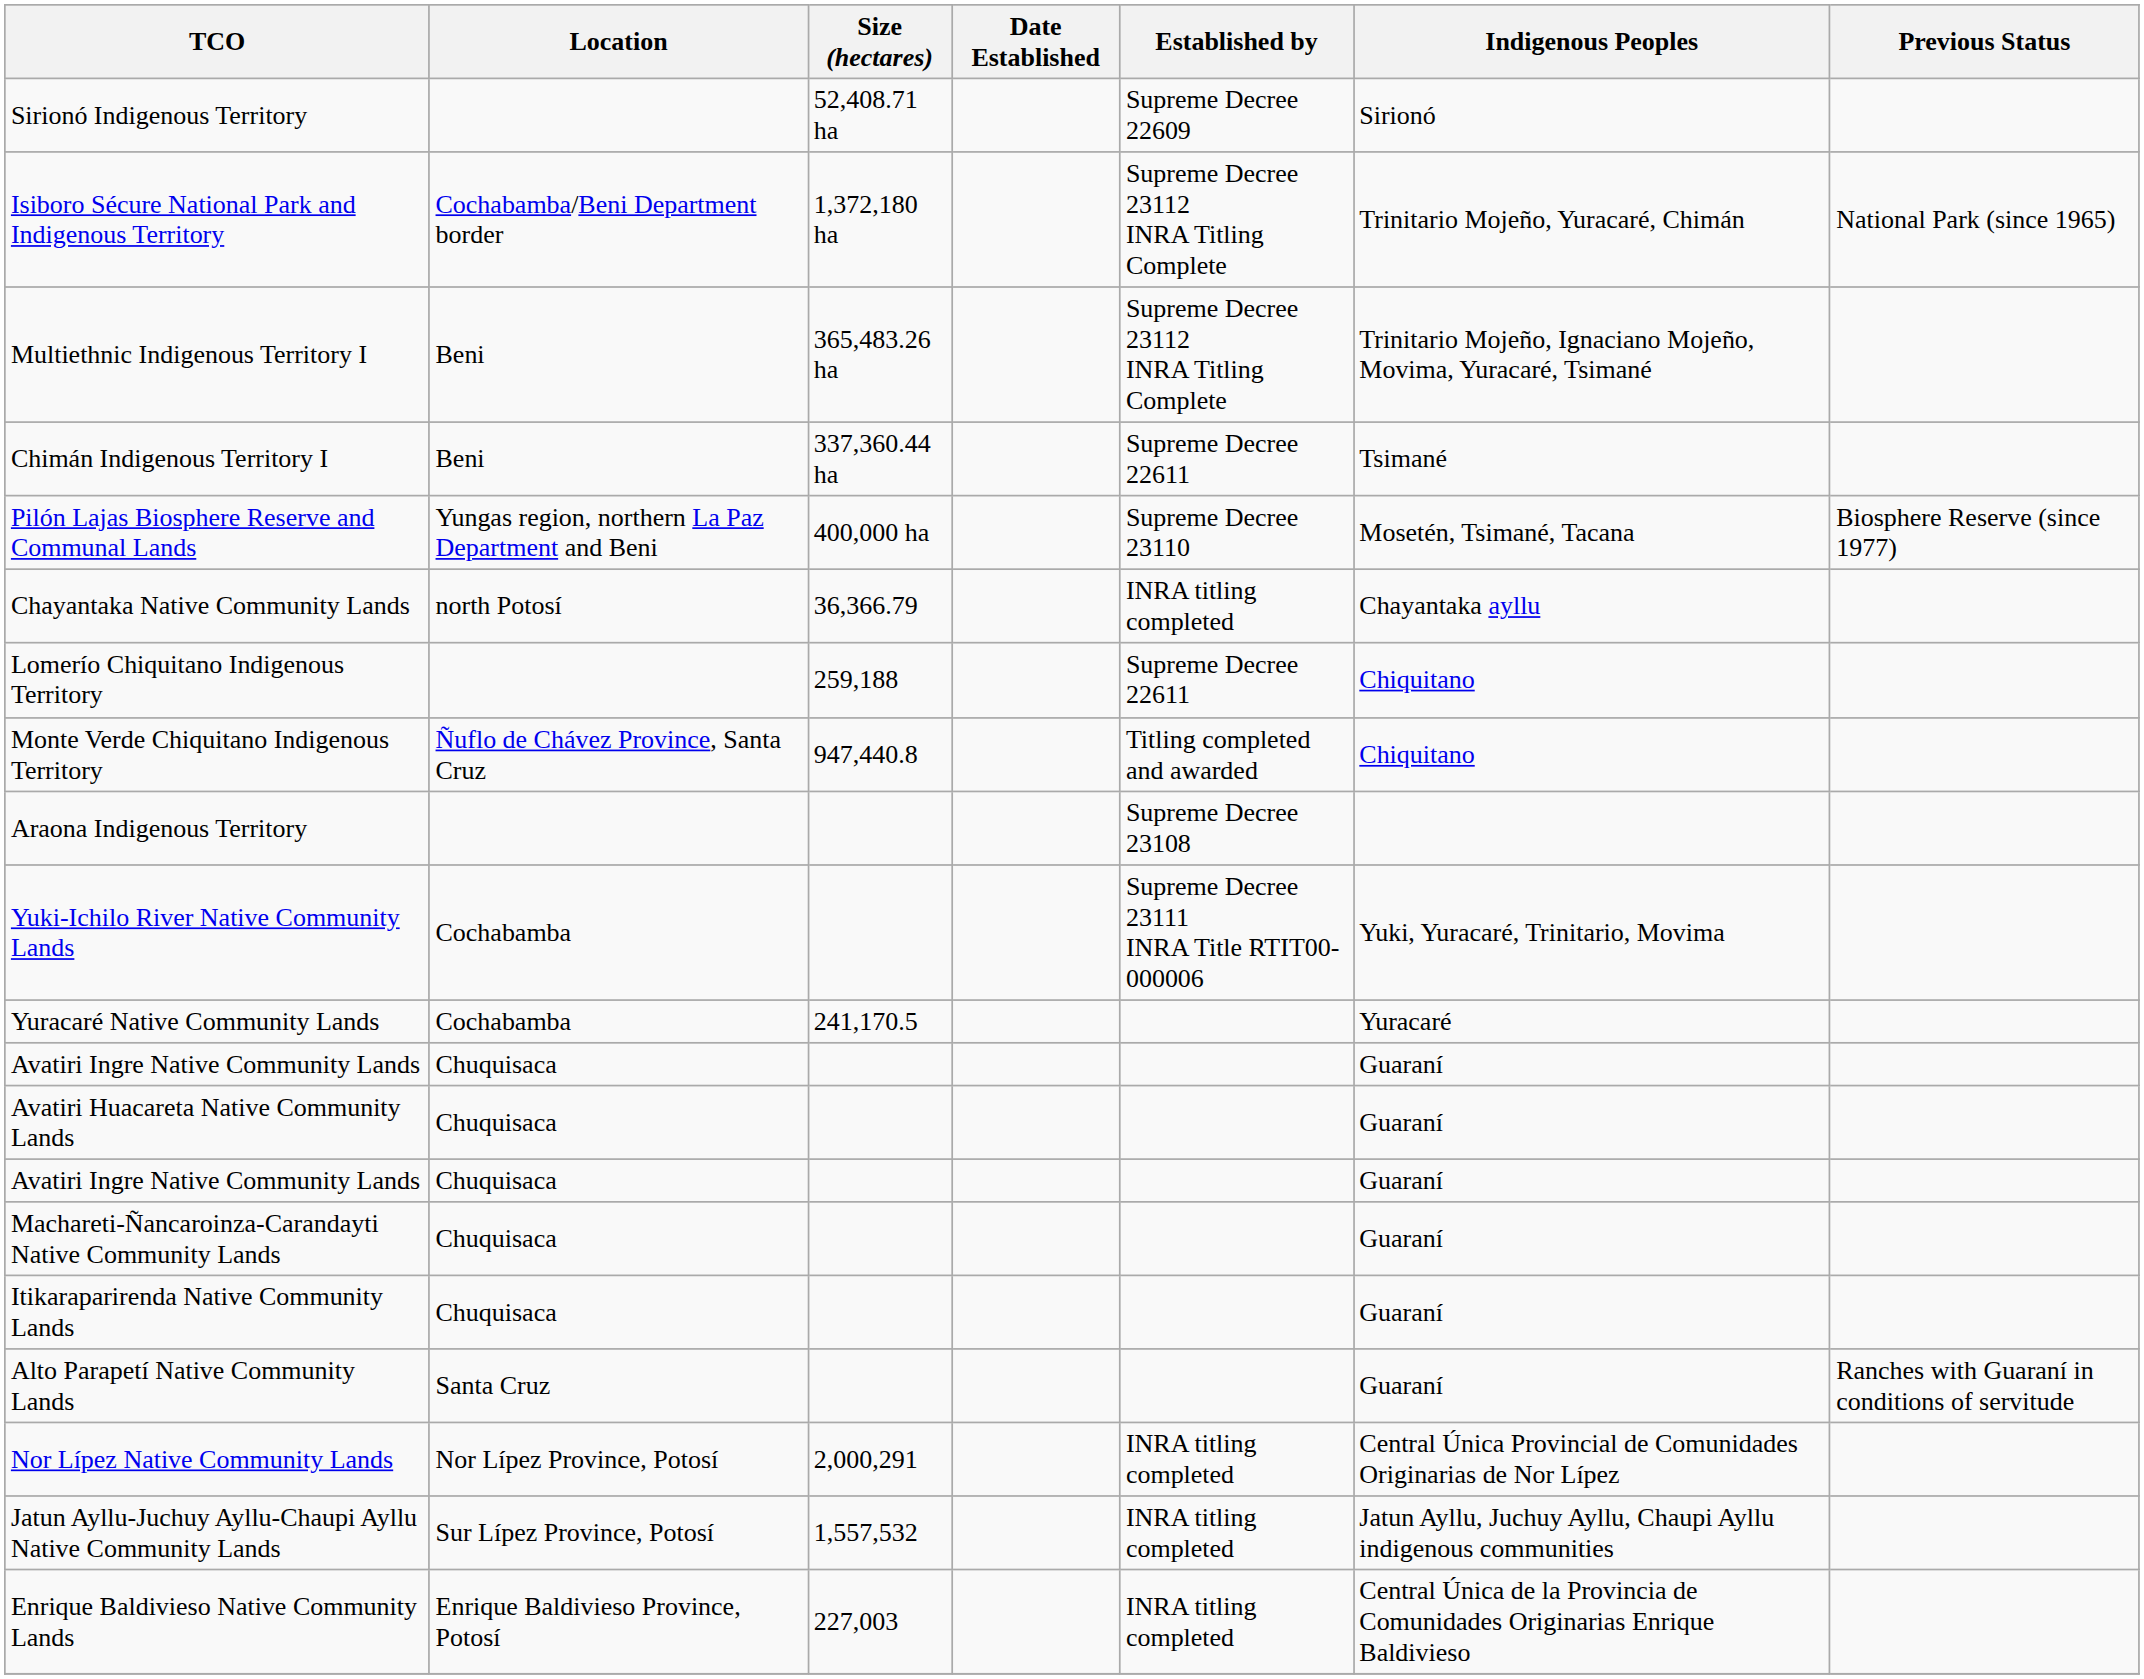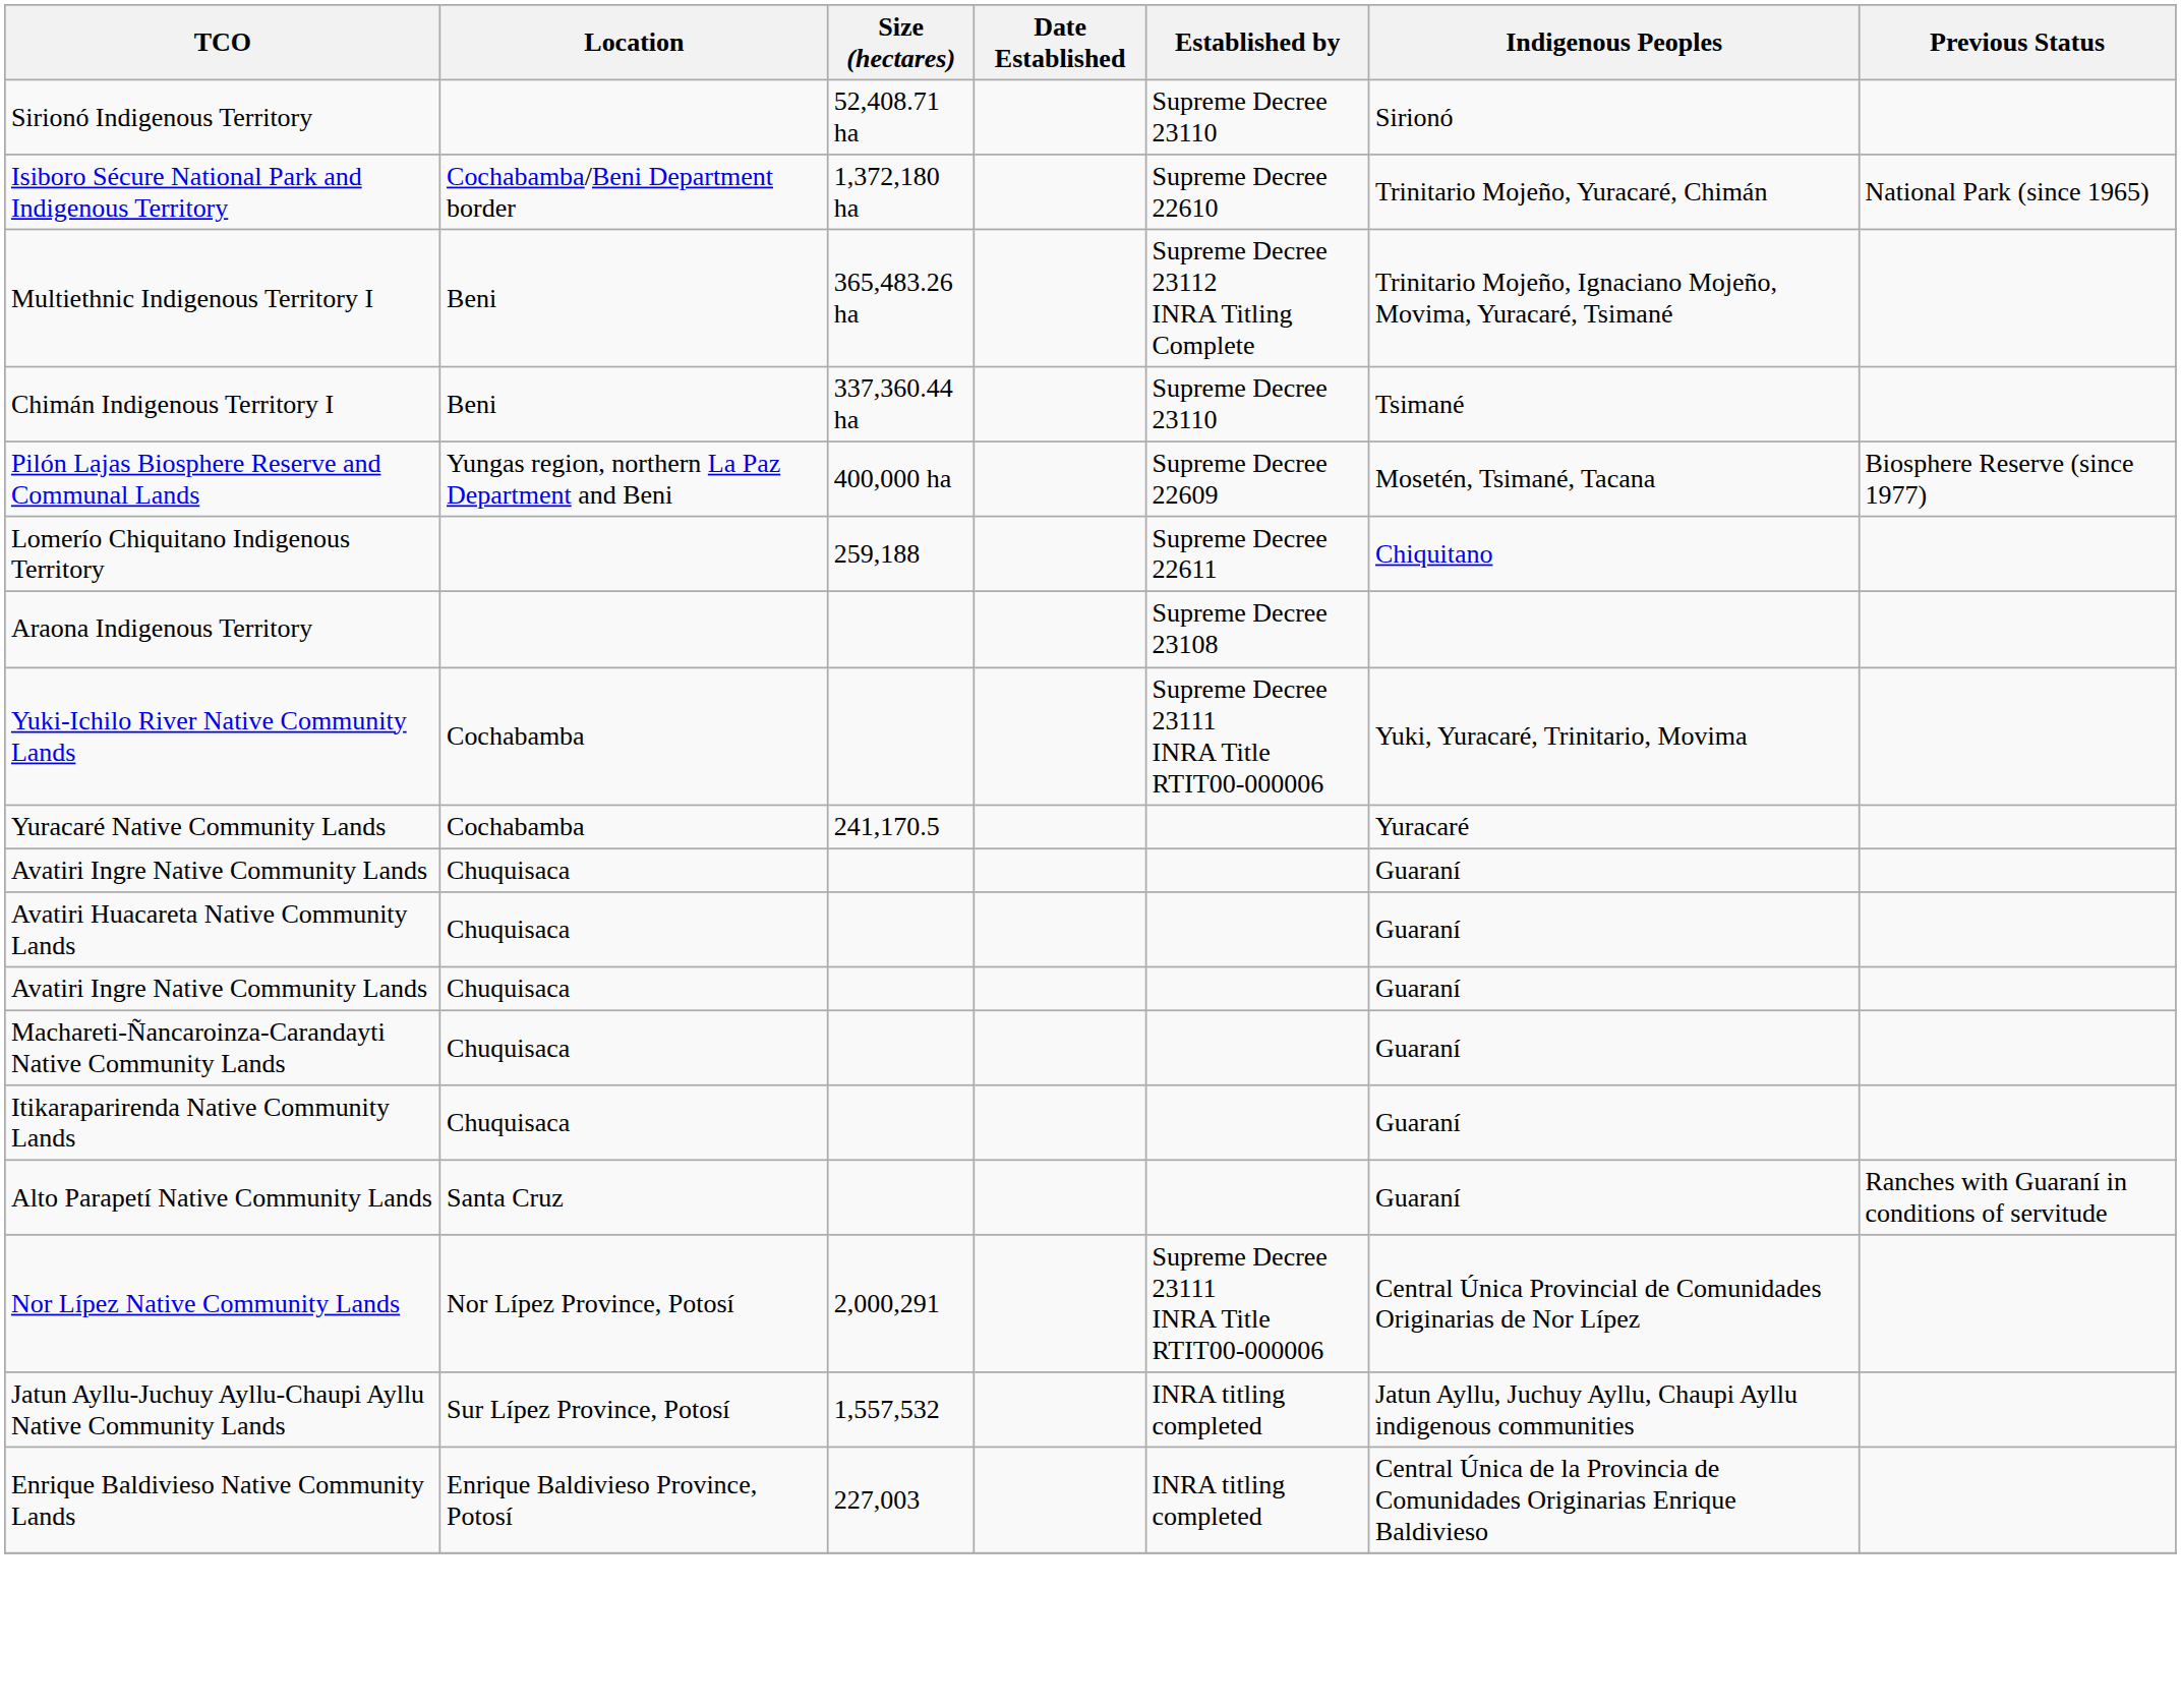Sirionó Indigenous Territory | Established by: Supreme Decree 22609 -> Supreme Decree 23110
Isiboro Sécure National Park and Indigenous Territory | Established by: Supreme Decree 23112 INRA Titling Complete -> Supreme Decree 22610
Chimán Indigenous Territory I | Established by: Supreme Decree 22611 -> Supreme Decree 23110
Pilón Lajas Biosphere Reserve and Communal Lands | Established by: Supreme Decree 23110 -> Supreme Decree 22609
- row: Chayantaka Native Community Lands | north Potosí | 36,366.79 | INRA titling completed | Chayantaka ayllu
- row: Monte Verde Chiquitano Indigenous Territory | Ñuflo de Chávez Province, Santa Cruz | 947,440.8 | Titling completed and awarded | Chiquitano
Nor Lípez Native Community Lands | Established by: INRA titling completed -> Supreme Decree 23111 INRA Title RTIT00-000006
